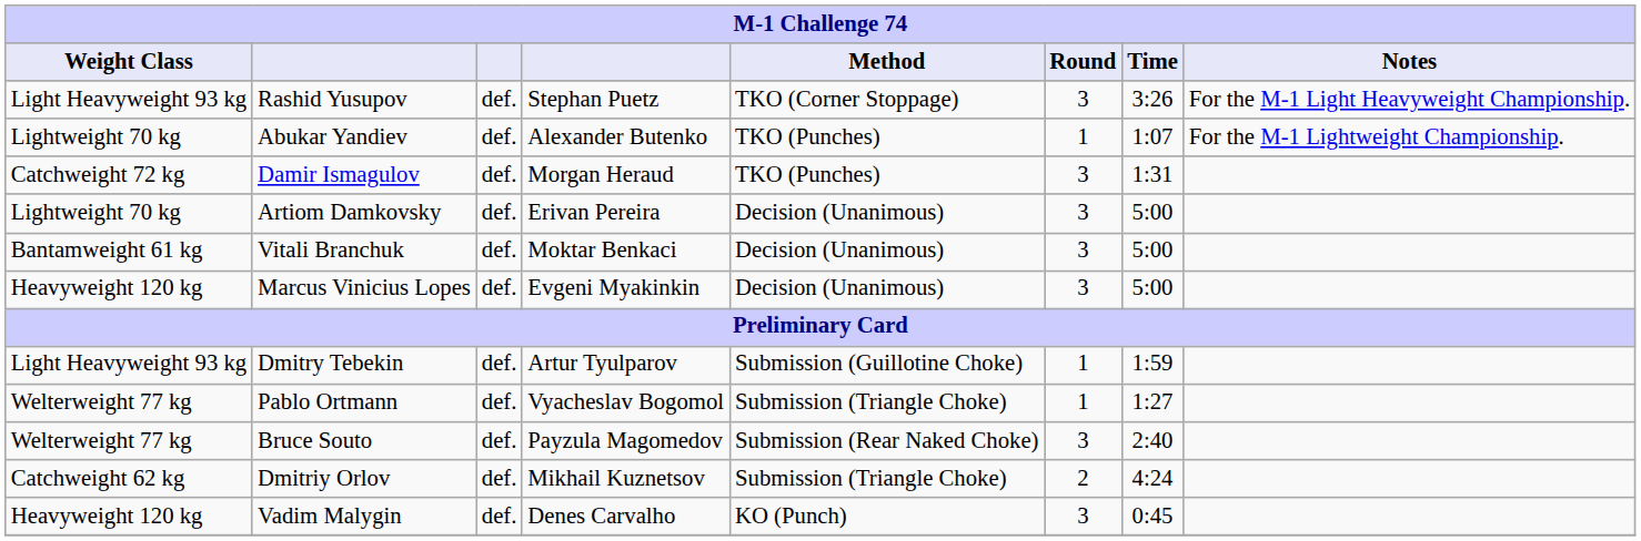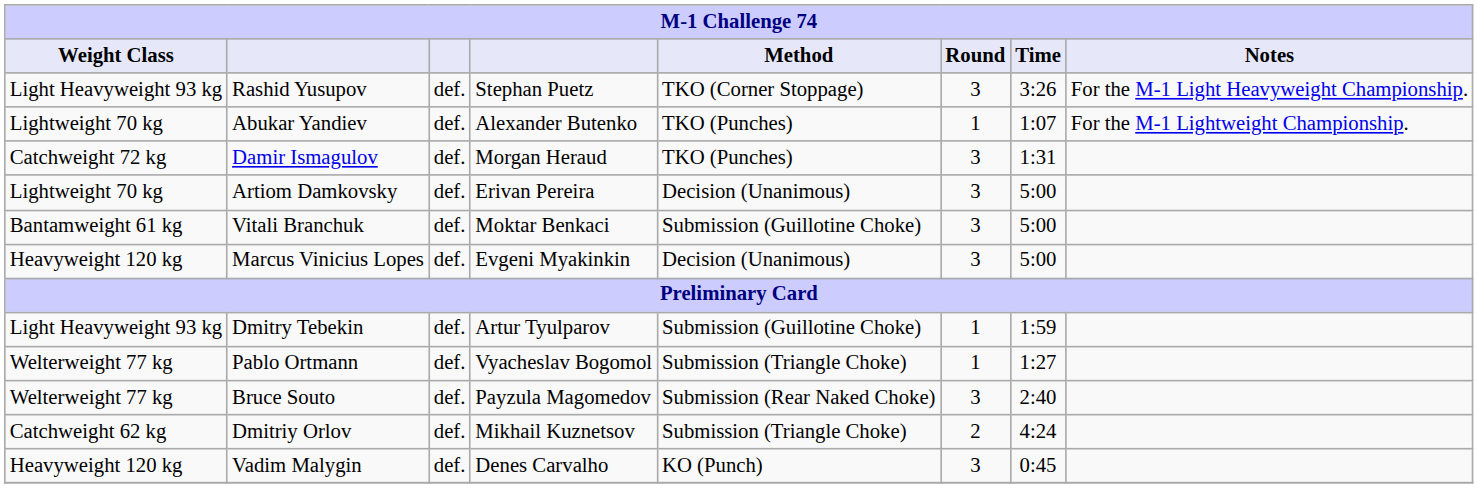Vitali Branchuk | Method: Decision (Unanimous) -> Submission (Guillotine Choke)
